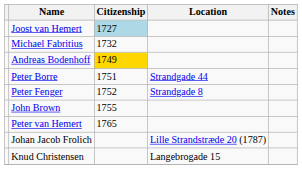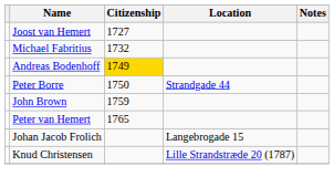Joost van Hemert | Citizenship: lightblue background -> no background
Peter Borre | Citizenship: 1751 -> 1750
- row: Peter Fenger | 1752 | Strandgade 8
John Brown | Citizenship: 1755 -> 1759
Johan Jacob Frolich | Location: Lille Strandstræde 20 (1787) -> Langebrogade 15
Knud Christensen | Location: Langebrogade 15 -> Lille Strandstræde 20 (1787)
